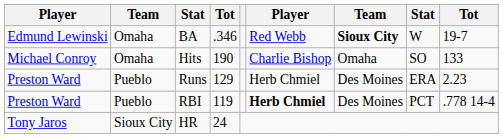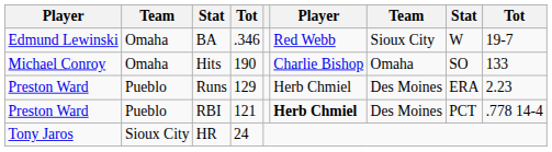BA | column 7: bold -> normal
RBI | column 4: 119 -> 121
